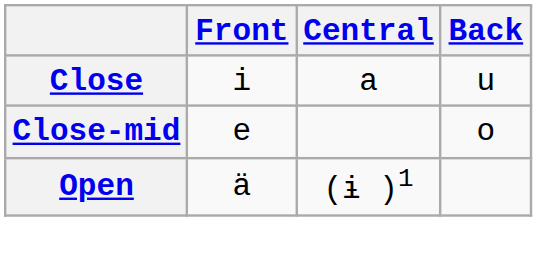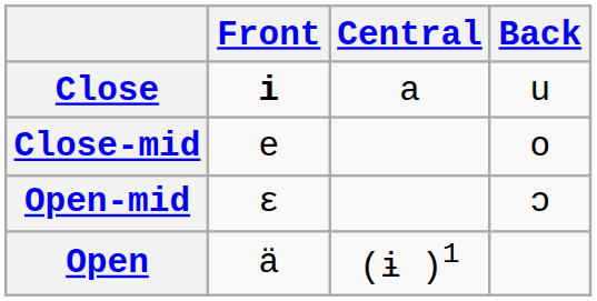Close | Front: normal -> bold
+ row: Open-mid | ɛ | ɔ
